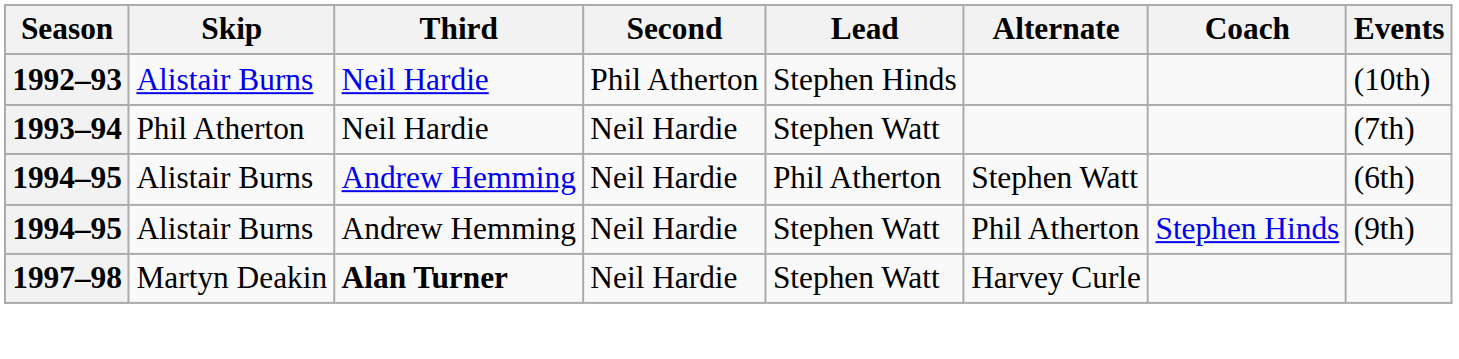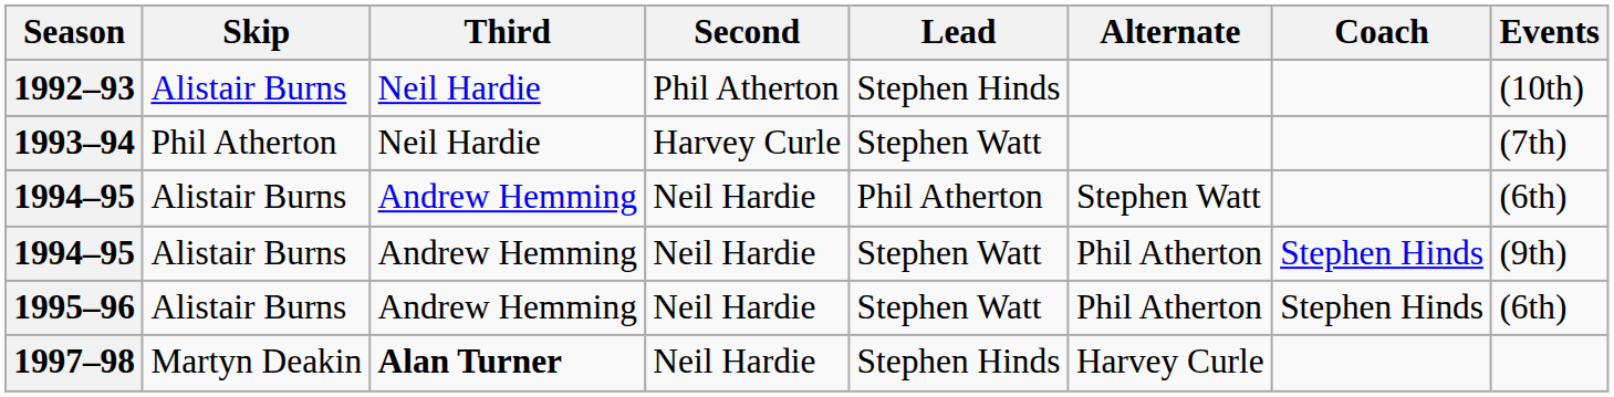1993–94 | Second: Neil Hardie -> Harvey Curle
+ row: 1995–96 | Alistair Burns | Andrew Hemming | Neil Hardie | Stephen Watt | Phil Atherton | Stephen Hinds | (6th)
1997–98 | Lead: Stephen Watt -> Stephen Hinds
